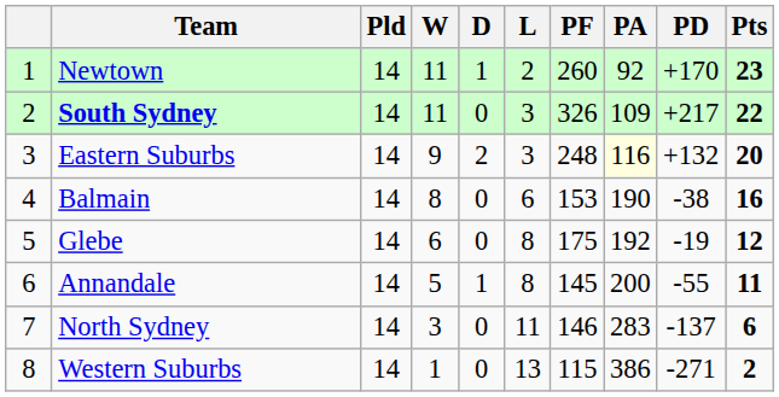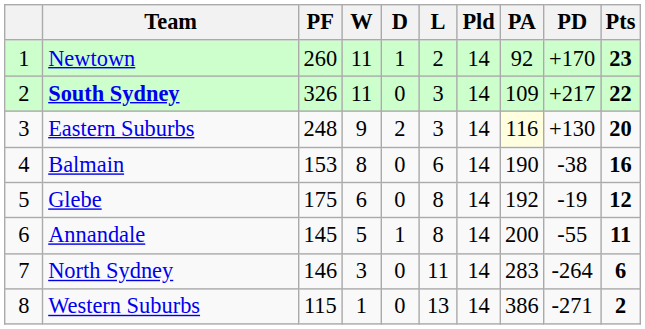columns swapped: Pld <-> PF
Eastern Suburbs | PD: +132 -> +130
North Sydney | PD: -137 -> -264
